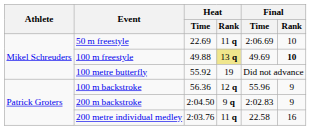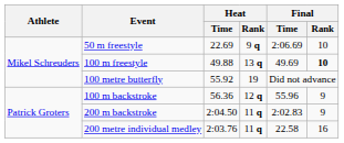50 m freestyle | Heat / Rank: 11 q -> 9 q
100 m freestyle | Heat / Rank: khaki background -> no background
200 m backstroke | Heat / Rank: 9 q -> 11 q
